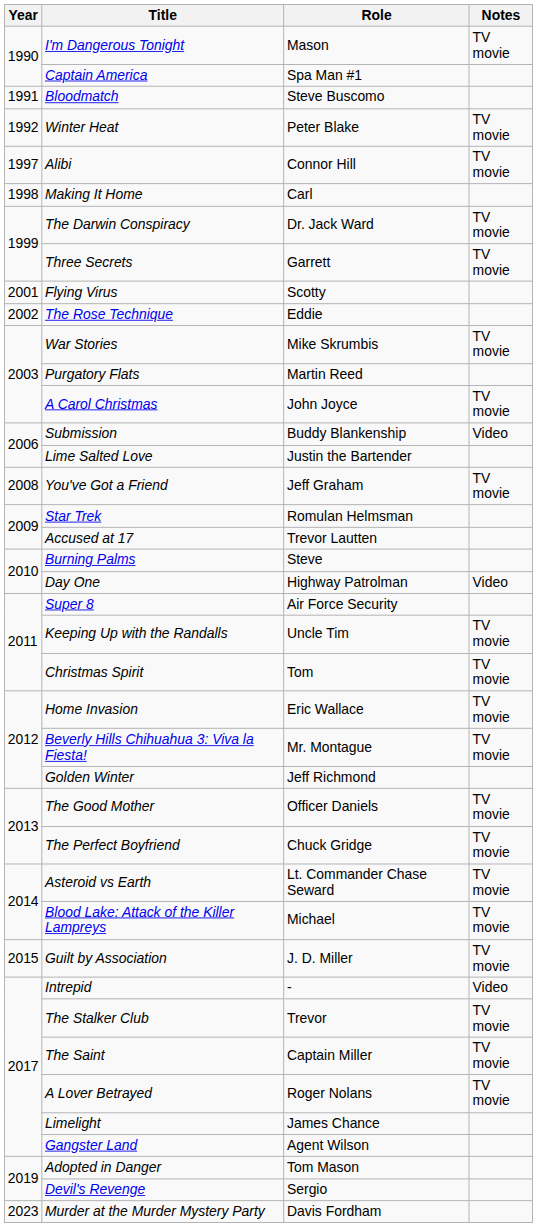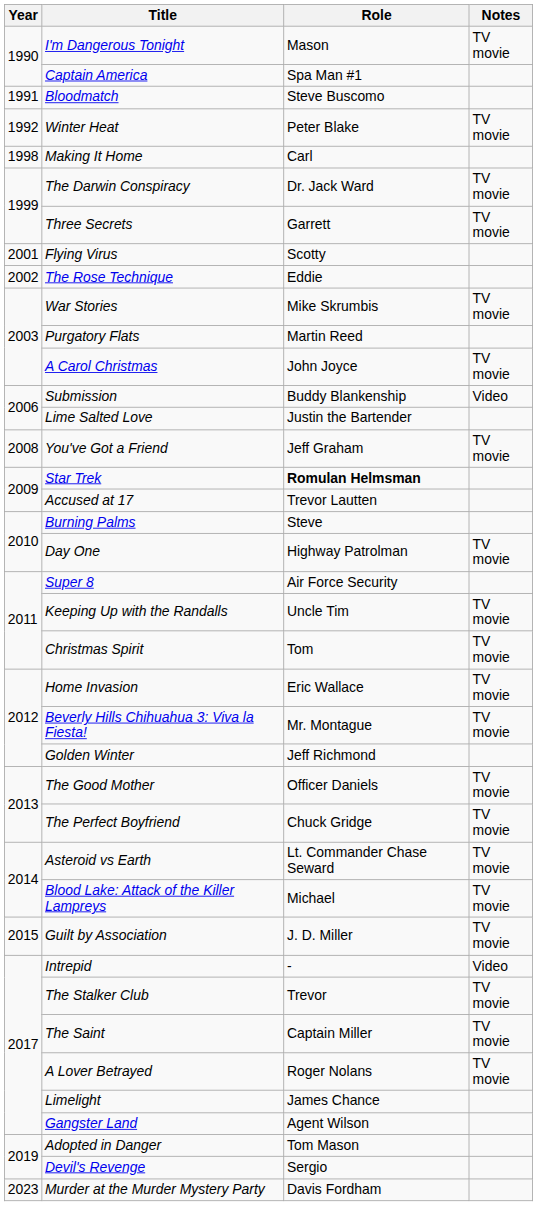- row: 1997 | Alibi | Connor Hill | TV movie
Star Trek | Role: normal -> bold
Day One | Notes: Video -> TV movie
